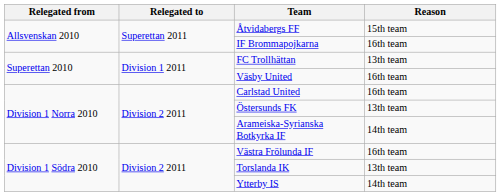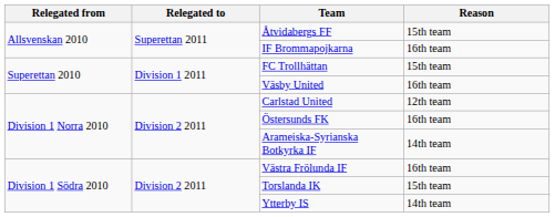FC Trollhättan | Reason: 13th team -> 15th team
Carlstad United | Reason: 16th team -> 12th team
Östersunds FK | Reason: 13th team -> 16th team
Torslanda IK | Reason: 13th team -> 15th team
